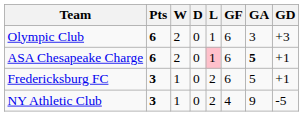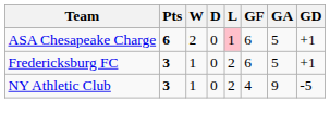- row: Olympic Club | 6 | 2 | 0 | 1 | 6 | 3 | +3
ASA Chesapeake Charge | GA: bold -> normal
